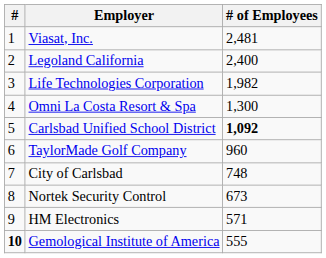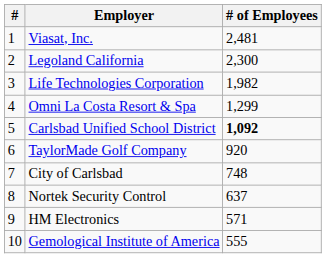Legoland California | # of Employees: 2,400 -> 2,300
Omni La Costa Resort & Spa | # of Employees: 1,300 -> 1,299
TaylorMade Golf Company | # of Employees: 960 -> 920
Nortek Security Control | # of Employees: 673 -> 637
Gemological Institute of America | #: bold -> normal
